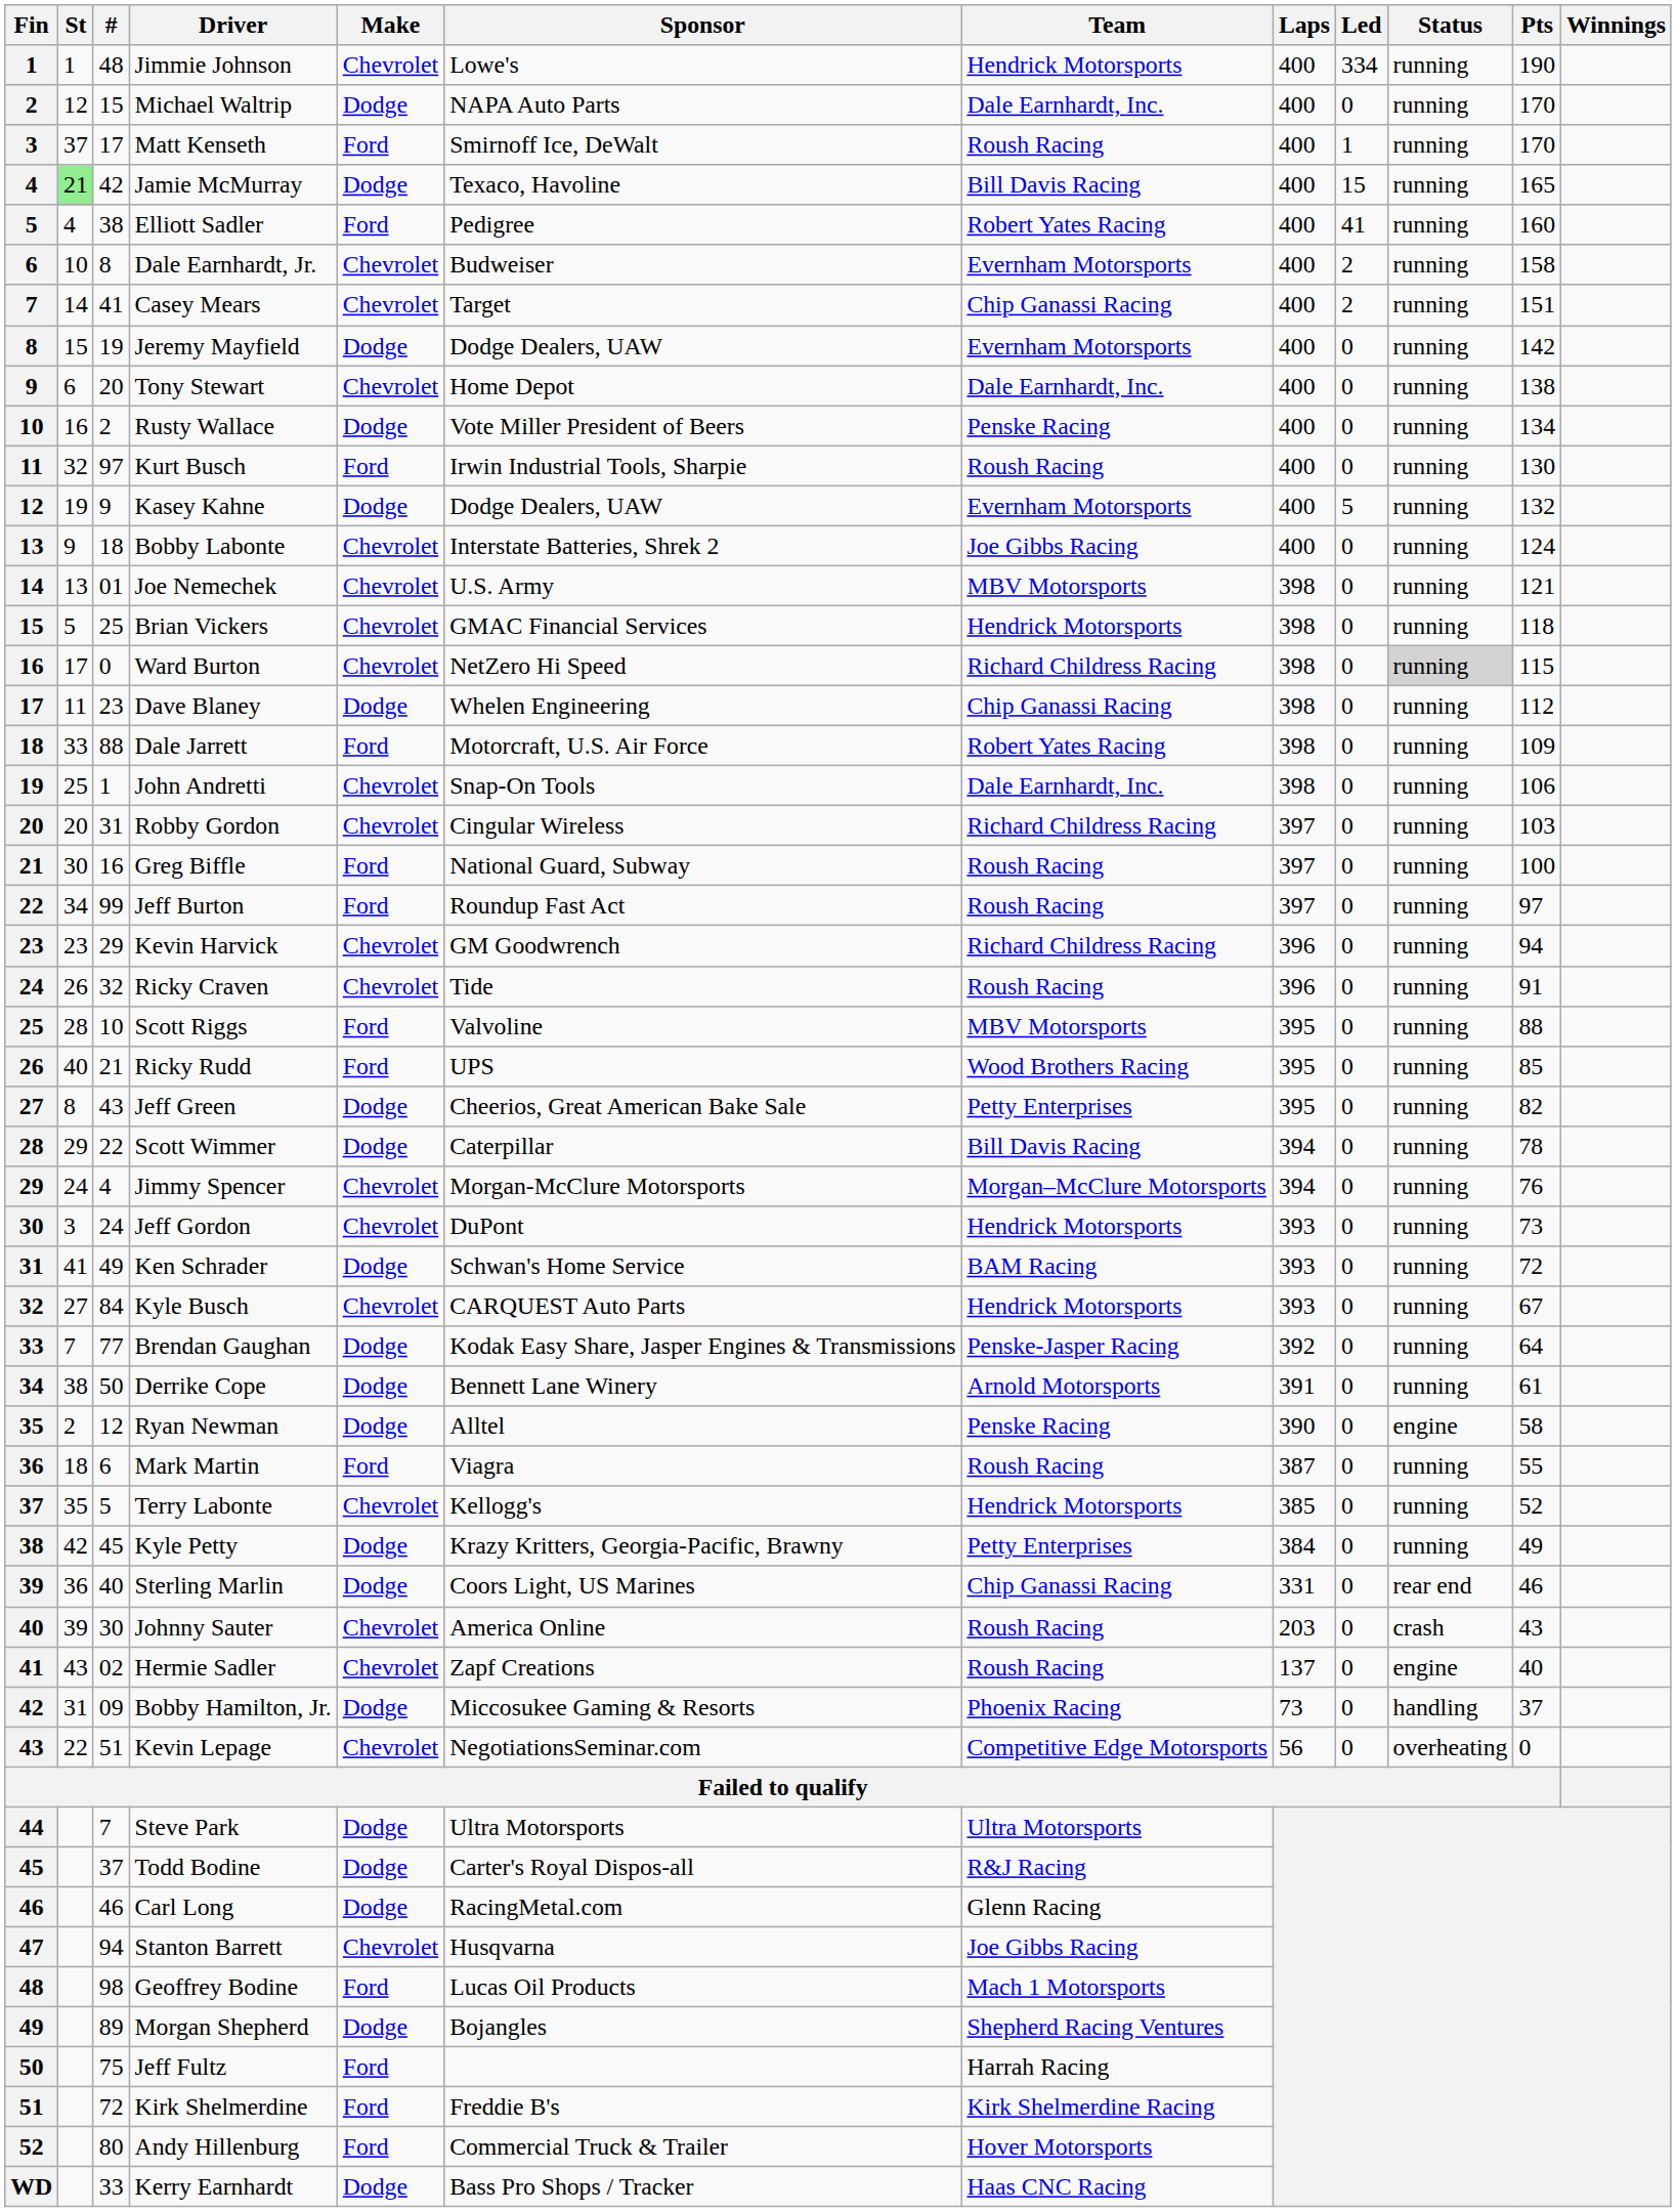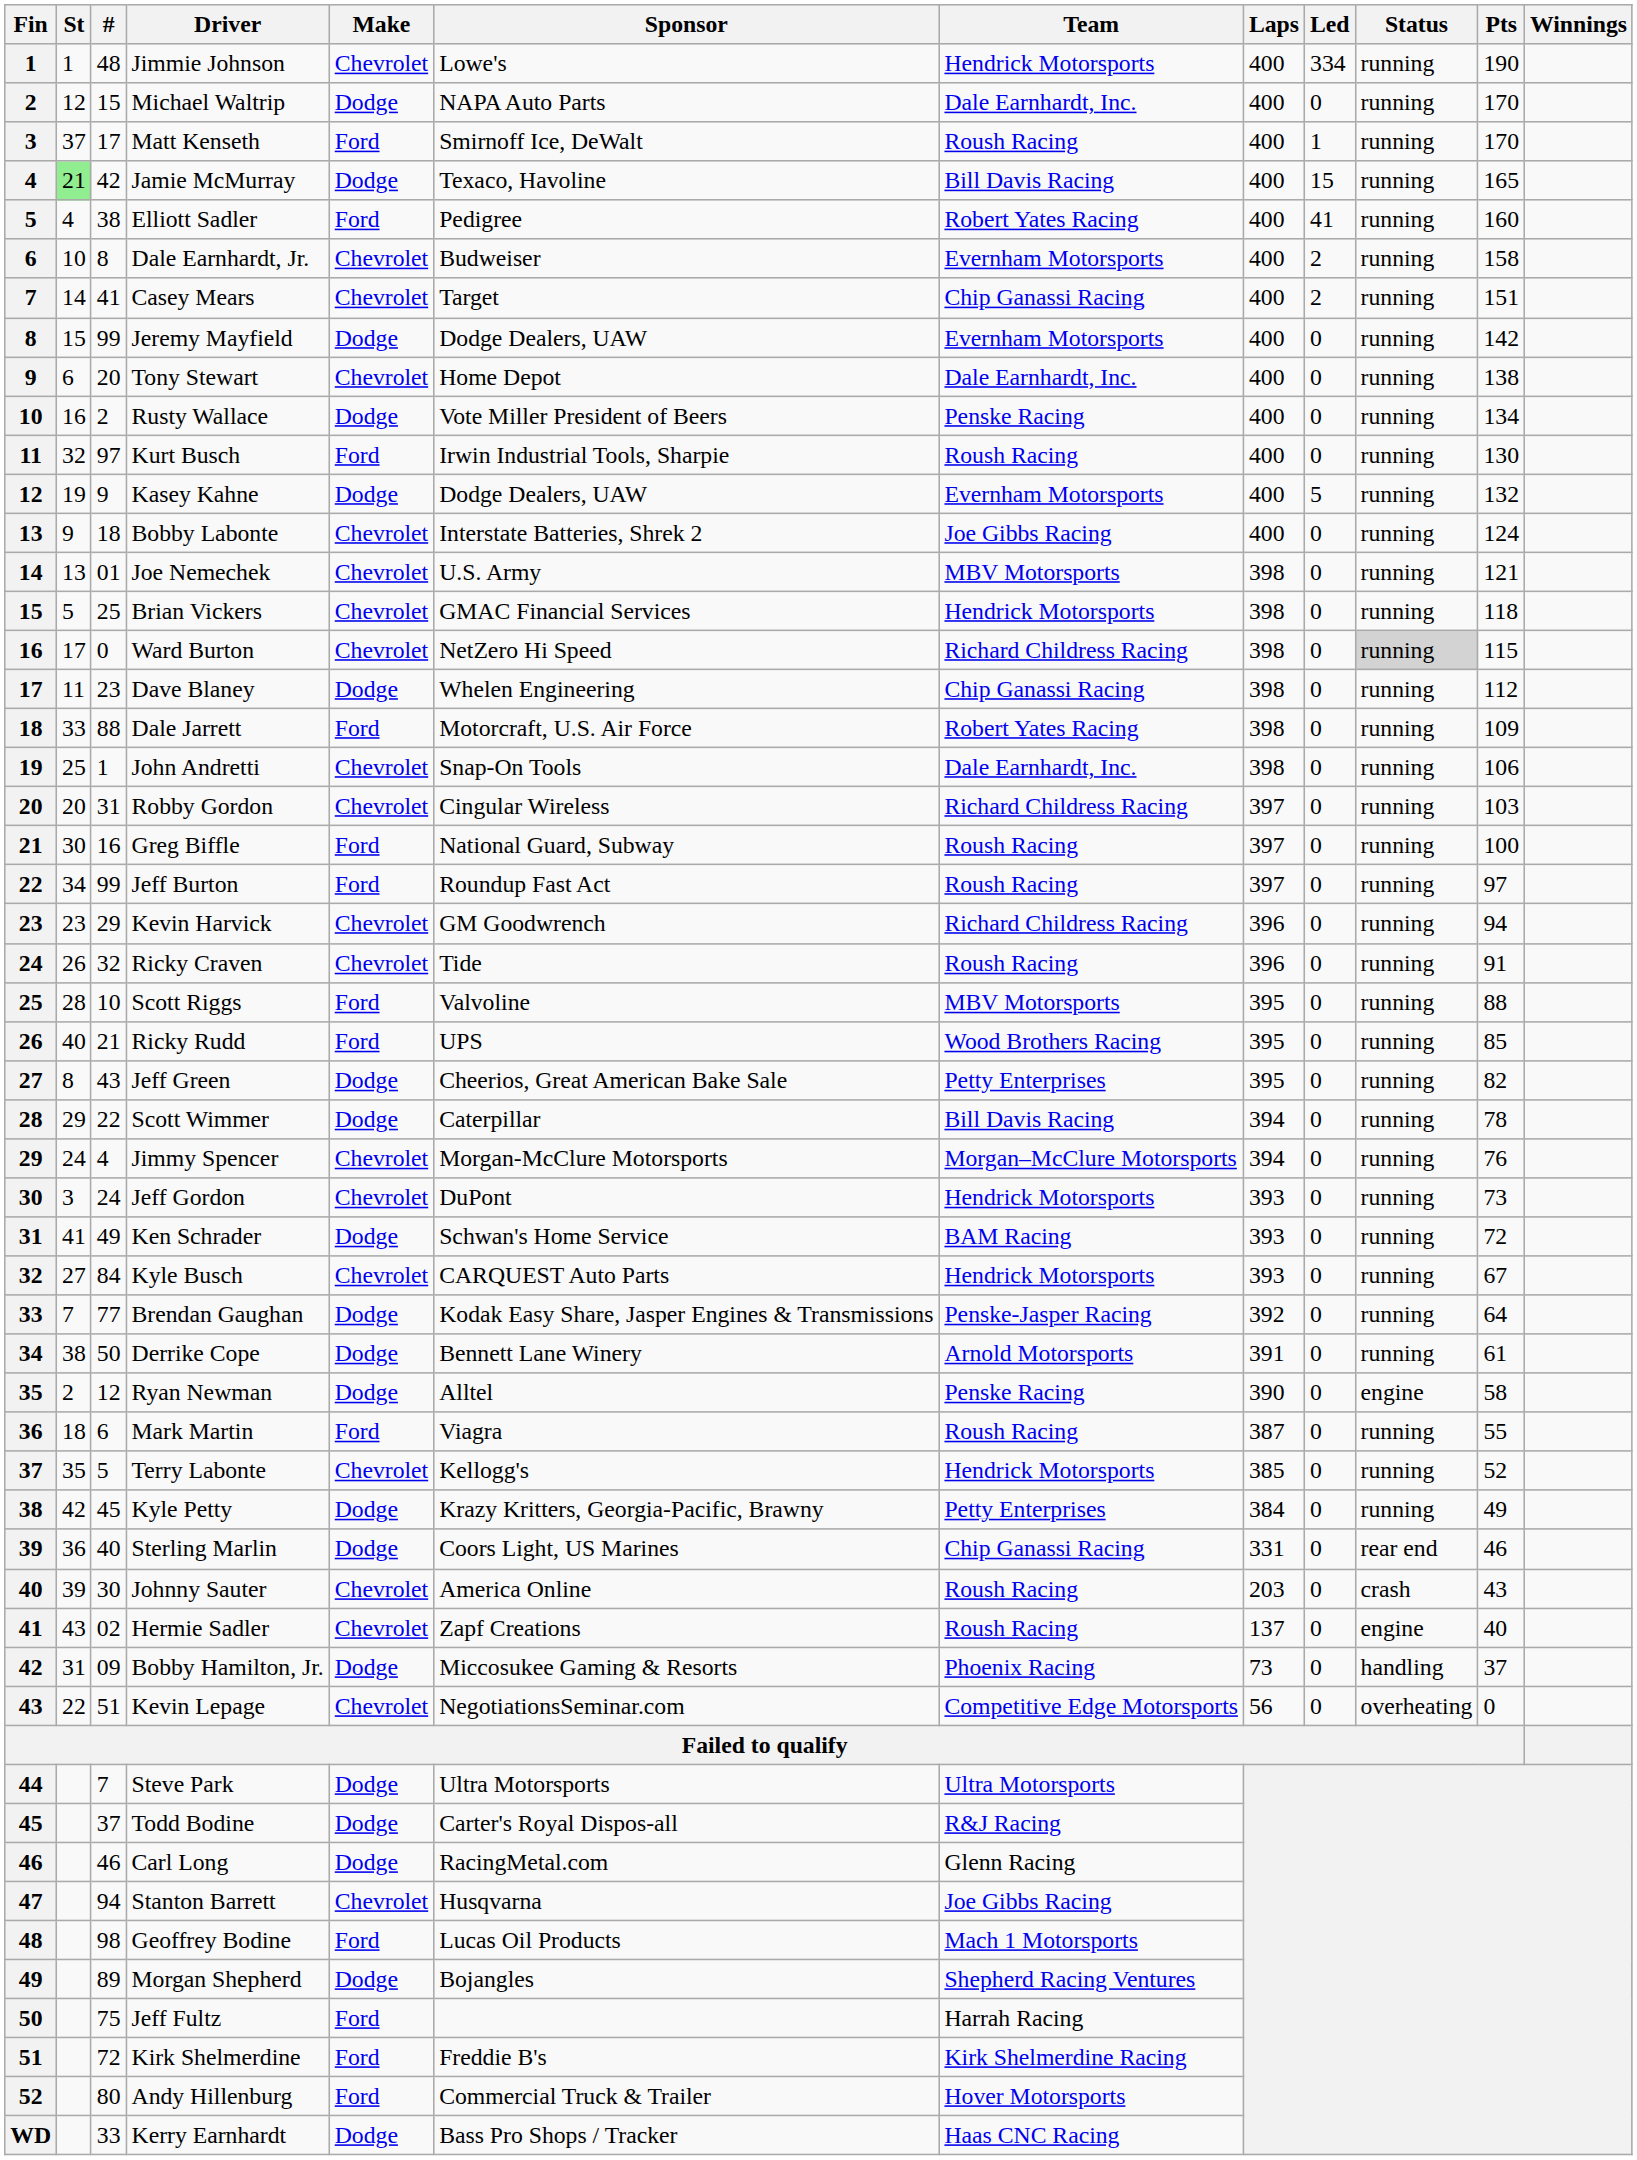Jeremy Mayfield | #: 19 -> 99
